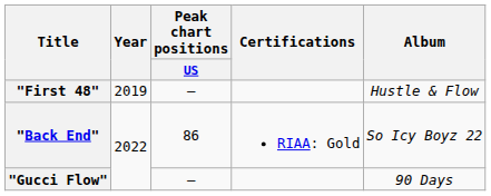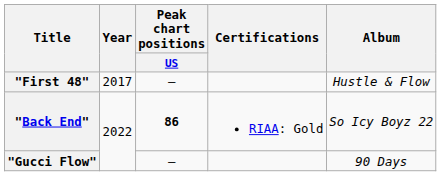"First 48" | Year: 2019 -> 2017
"Back End" | Peak chart positions / US: normal -> bold
